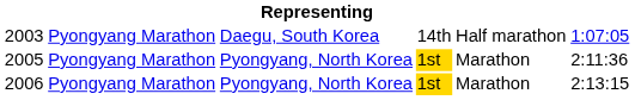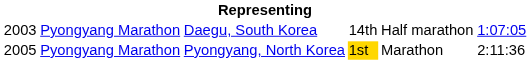- row: 2006 | Pyongyang Marathon | Pyongyang, North Korea | 1st | Marathon | 2:13:15
